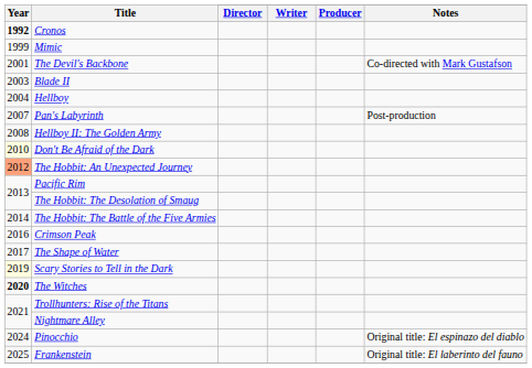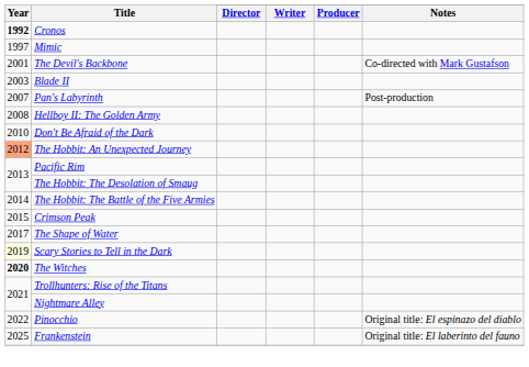Mimic | Year: 1999 -> 1997
- row: 2004 | Hellboy
Don't Be Afraid of the Dark | Year: lightyellow background -> no background
Crimson Peak | Year: 2016 -> 2015
Pinocchio | Year: 2024 -> 2022
